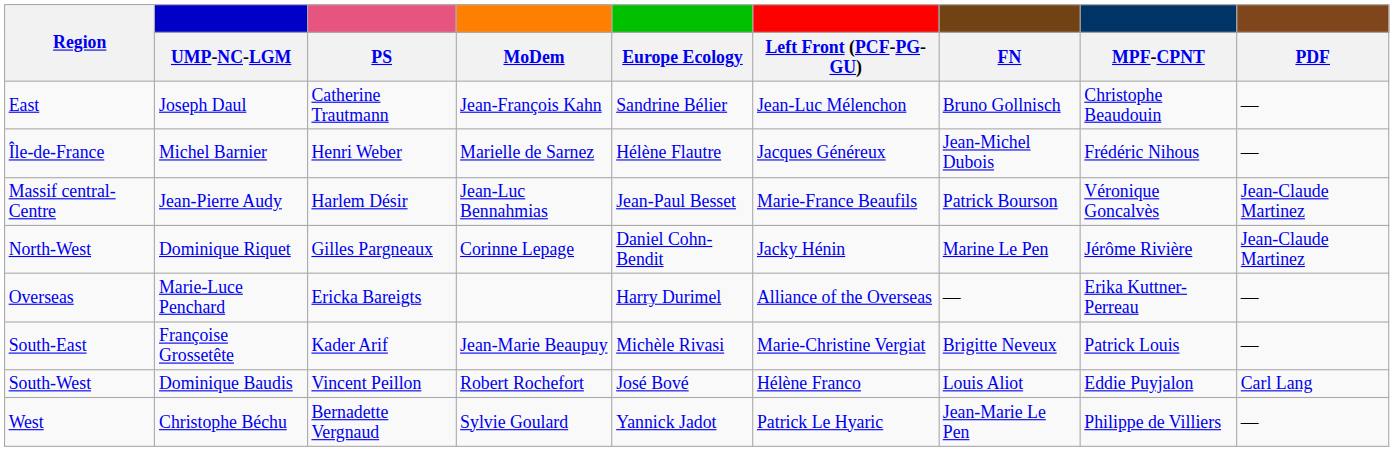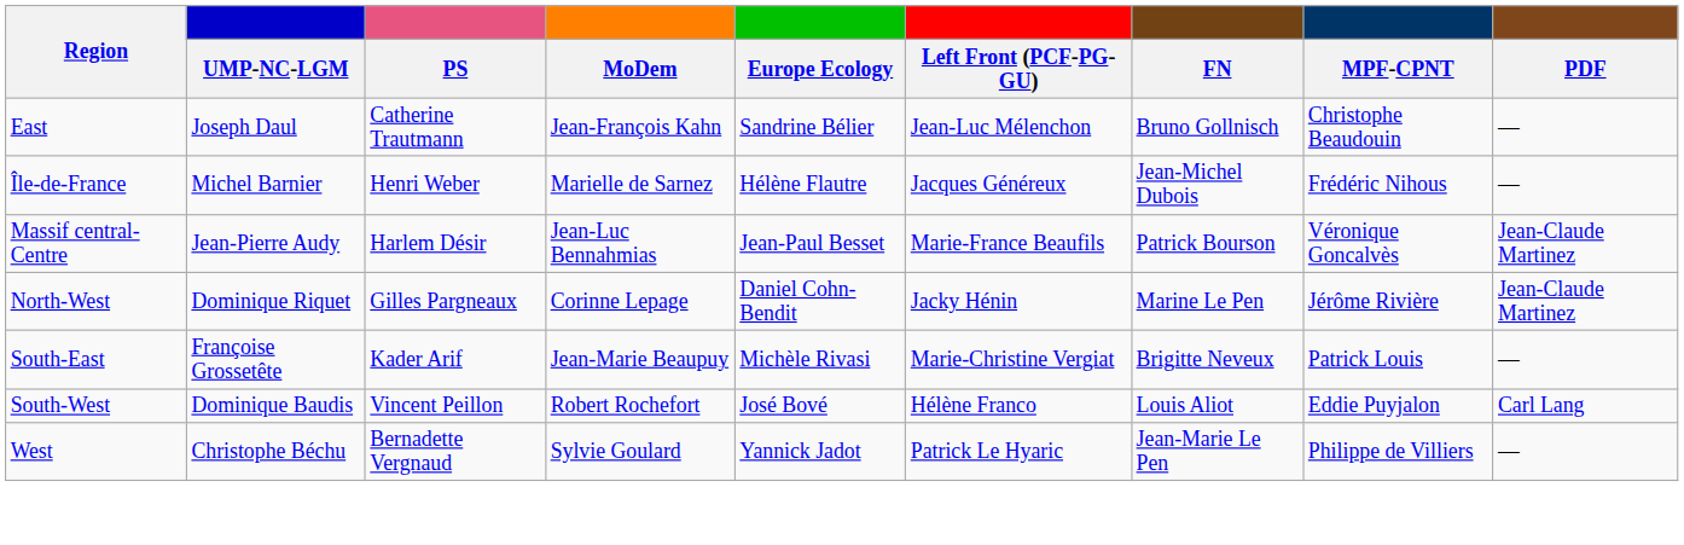- row: Overseas | Marie-Luce Penchard | Ericka Bareigts | Harry Durimel | Alliance of the Overseas | — | Erika Kuttner-Perreau | —
